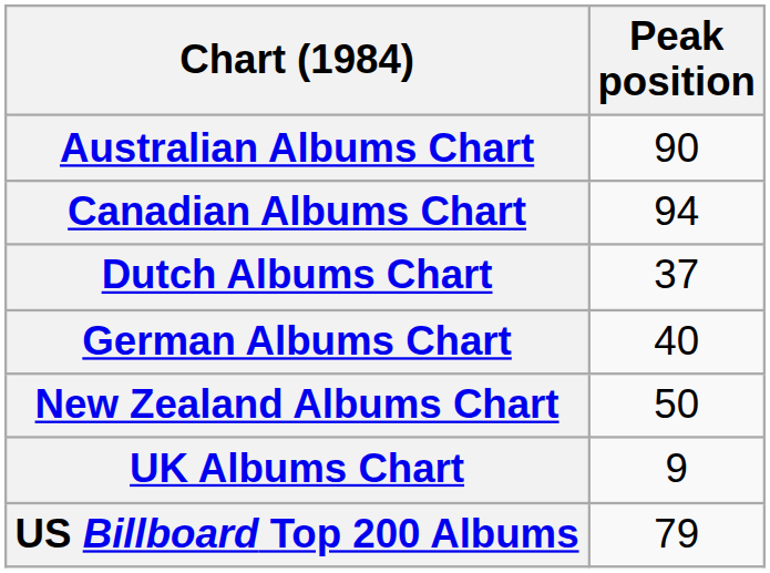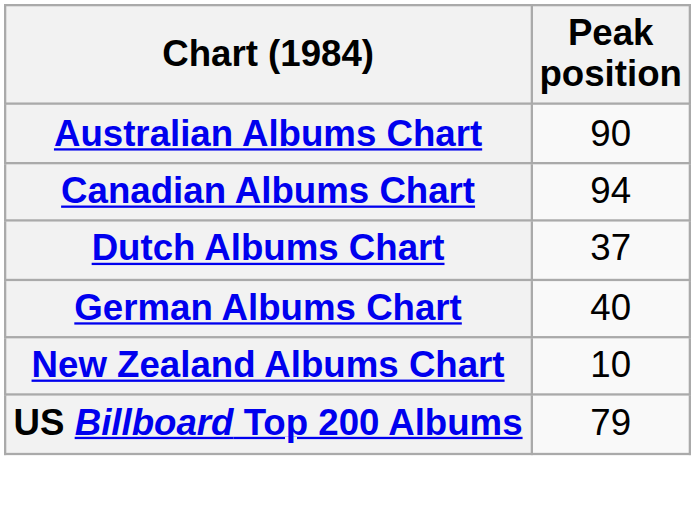New Zealand Albums Chart | Peak position: 50 -> 10
- row: UK Albums Chart | 9
